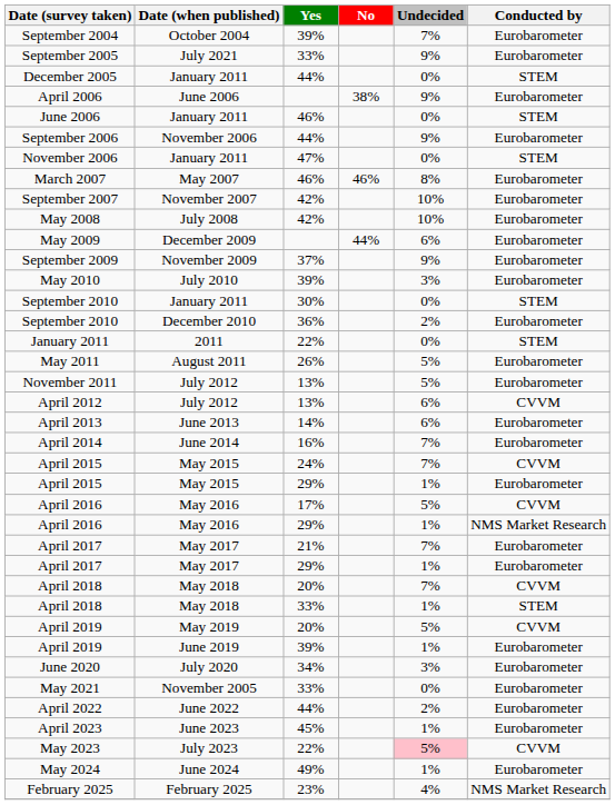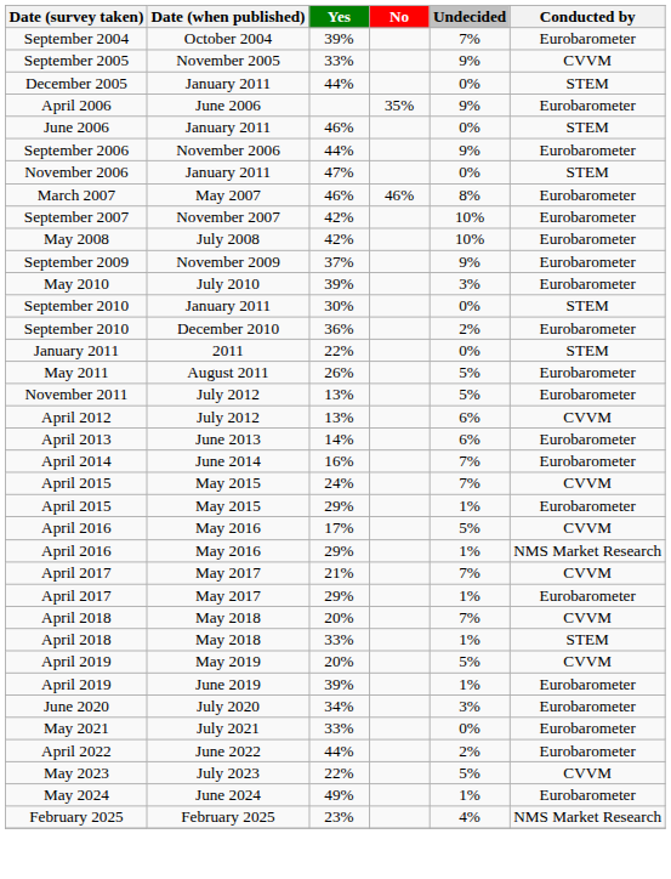September 2005 | Date (when published): July 2021 -> November 2005
September 2005 | Conducted by: Eurobarometer -> CVVM
April 2006 | No: 38% -> 35%
- row: May 2009 | December 2009 | 44% | 6% | Eurobarometer
April 2017 / 21% | Conducted by: Eurobarometer -> CVVM
May 2021 | Date (when published): November 2005 -> July 2021
- row: April 2023 | June 2023 | 45% | 1% | Eurobarometer
May 2023 | Undecided: pink background -> no background
